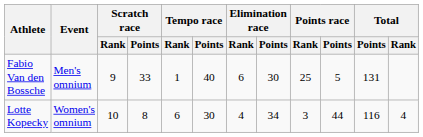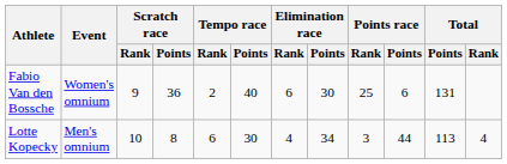Fabio Van den Bossche | Event: Men's omnium -> Women's omnium
Fabio Van den Bossche | Scratch race / Points: 33 -> 36
Fabio Van den Bossche | Tempo race / Rank: 1 -> 2
Fabio Van den Bossche | Points race / Points: 5 -> 6
Lotte Kopecky | Event: Women's omnium -> Men's omnium
Lotte Kopecky | Total / Points: 116 -> 113
